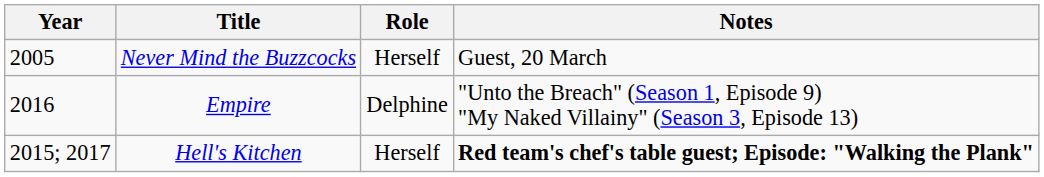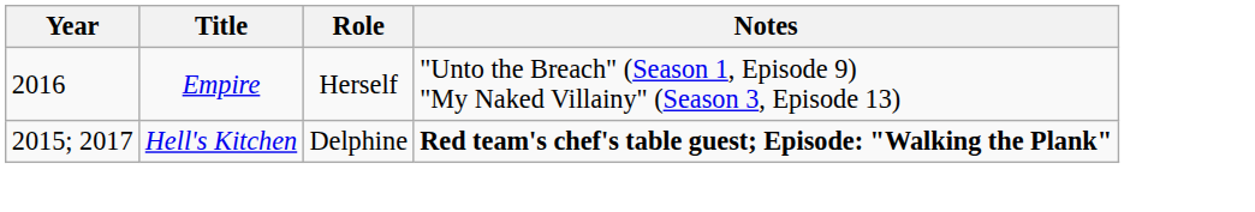- row: 2005 | Never Mind the Buzzcocks | Herself | Guest, 20 March
Empire | Role: Delphine -> Herself
Hell's Kitchen | Role: Herself -> Delphine
